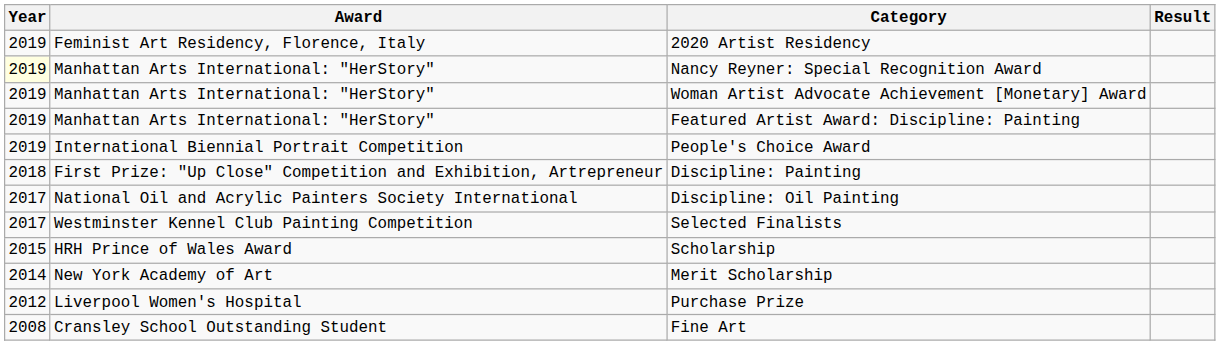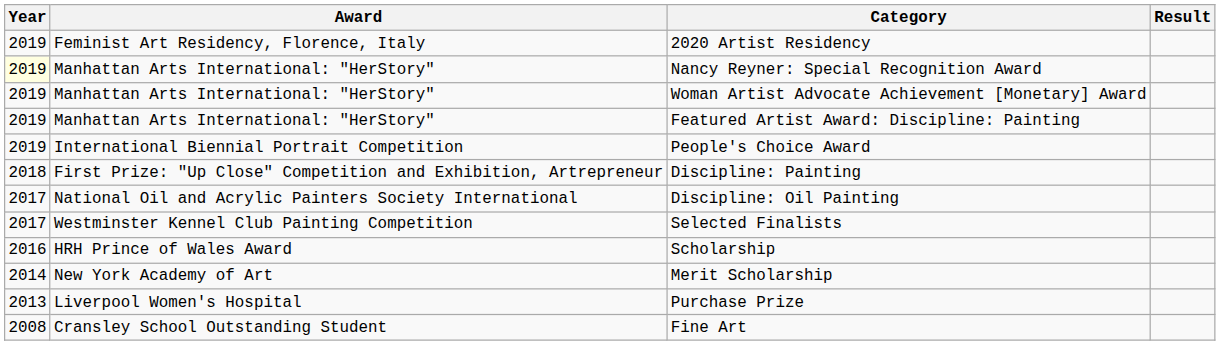Scholarship | Year: 2015 -> 2016
Purchase Prize | Year: 2012 -> 2013
